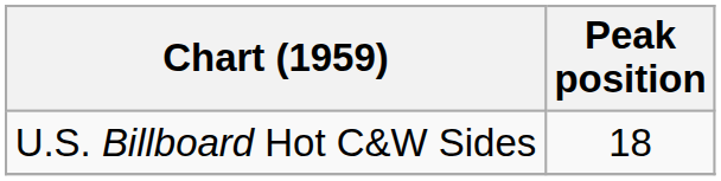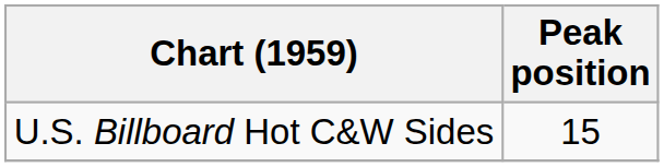U.S. Billboard Hot C&W Sides | Peak position: 18 -> 15
